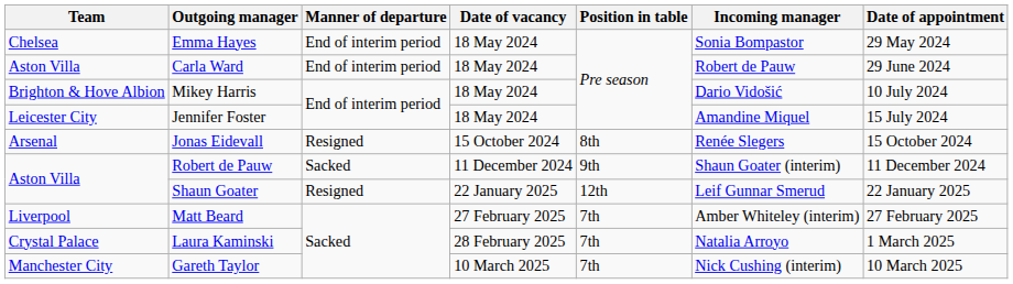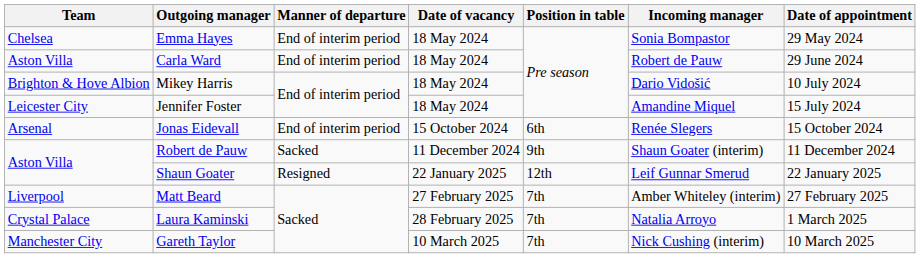Jonas Eidevall | Manner of departure: Resigned -> End of interim period
Jonas Eidevall | Position in table: 8th -> 6th
